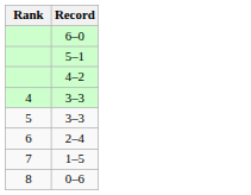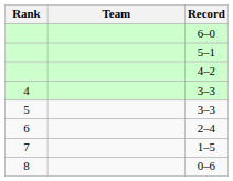+ column: Team
